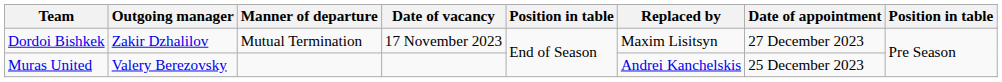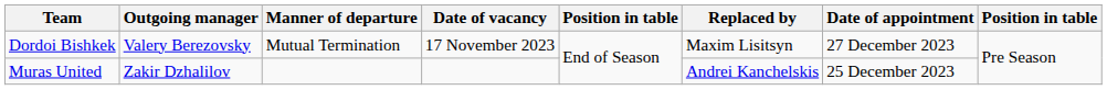Dordoi Bishkek | Outgoing manager: Zakir Dzhalilov -> Valery Berezovsky
Muras United | Outgoing manager: Valery Berezovsky -> Zakir Dzhalilov
